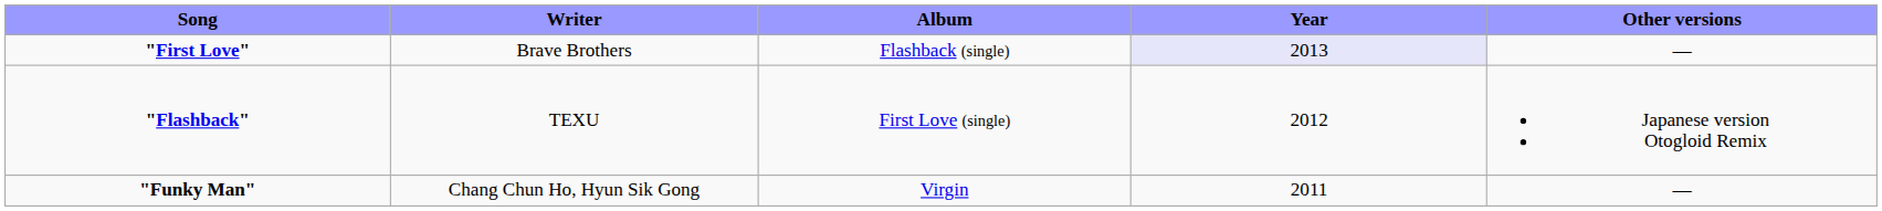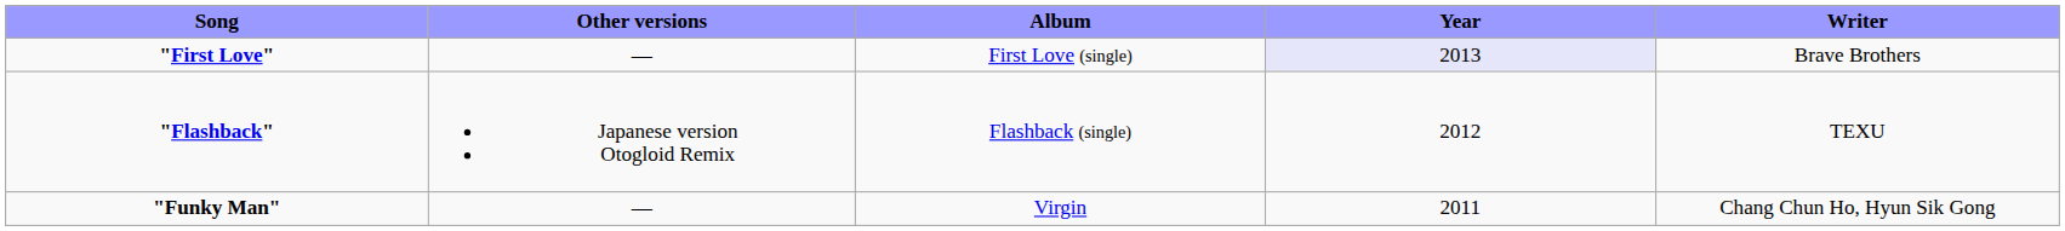columns swapped: Writer <-> Other versions
"First Love" | Album: Flashback (single) -> First Love (single)
"Flashback" | Album: First Love (single) -> Flashback (single)
